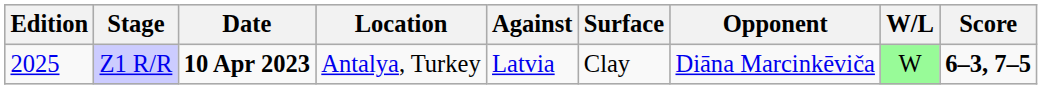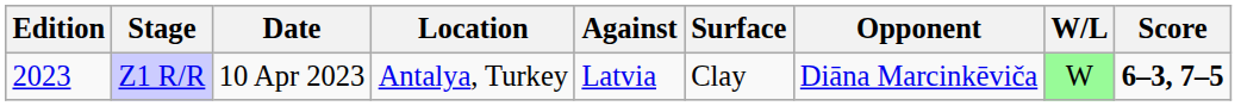Z1 R/R | Edition: 2025 -> 2023
Z1 R/R | Date: bold -> normal
